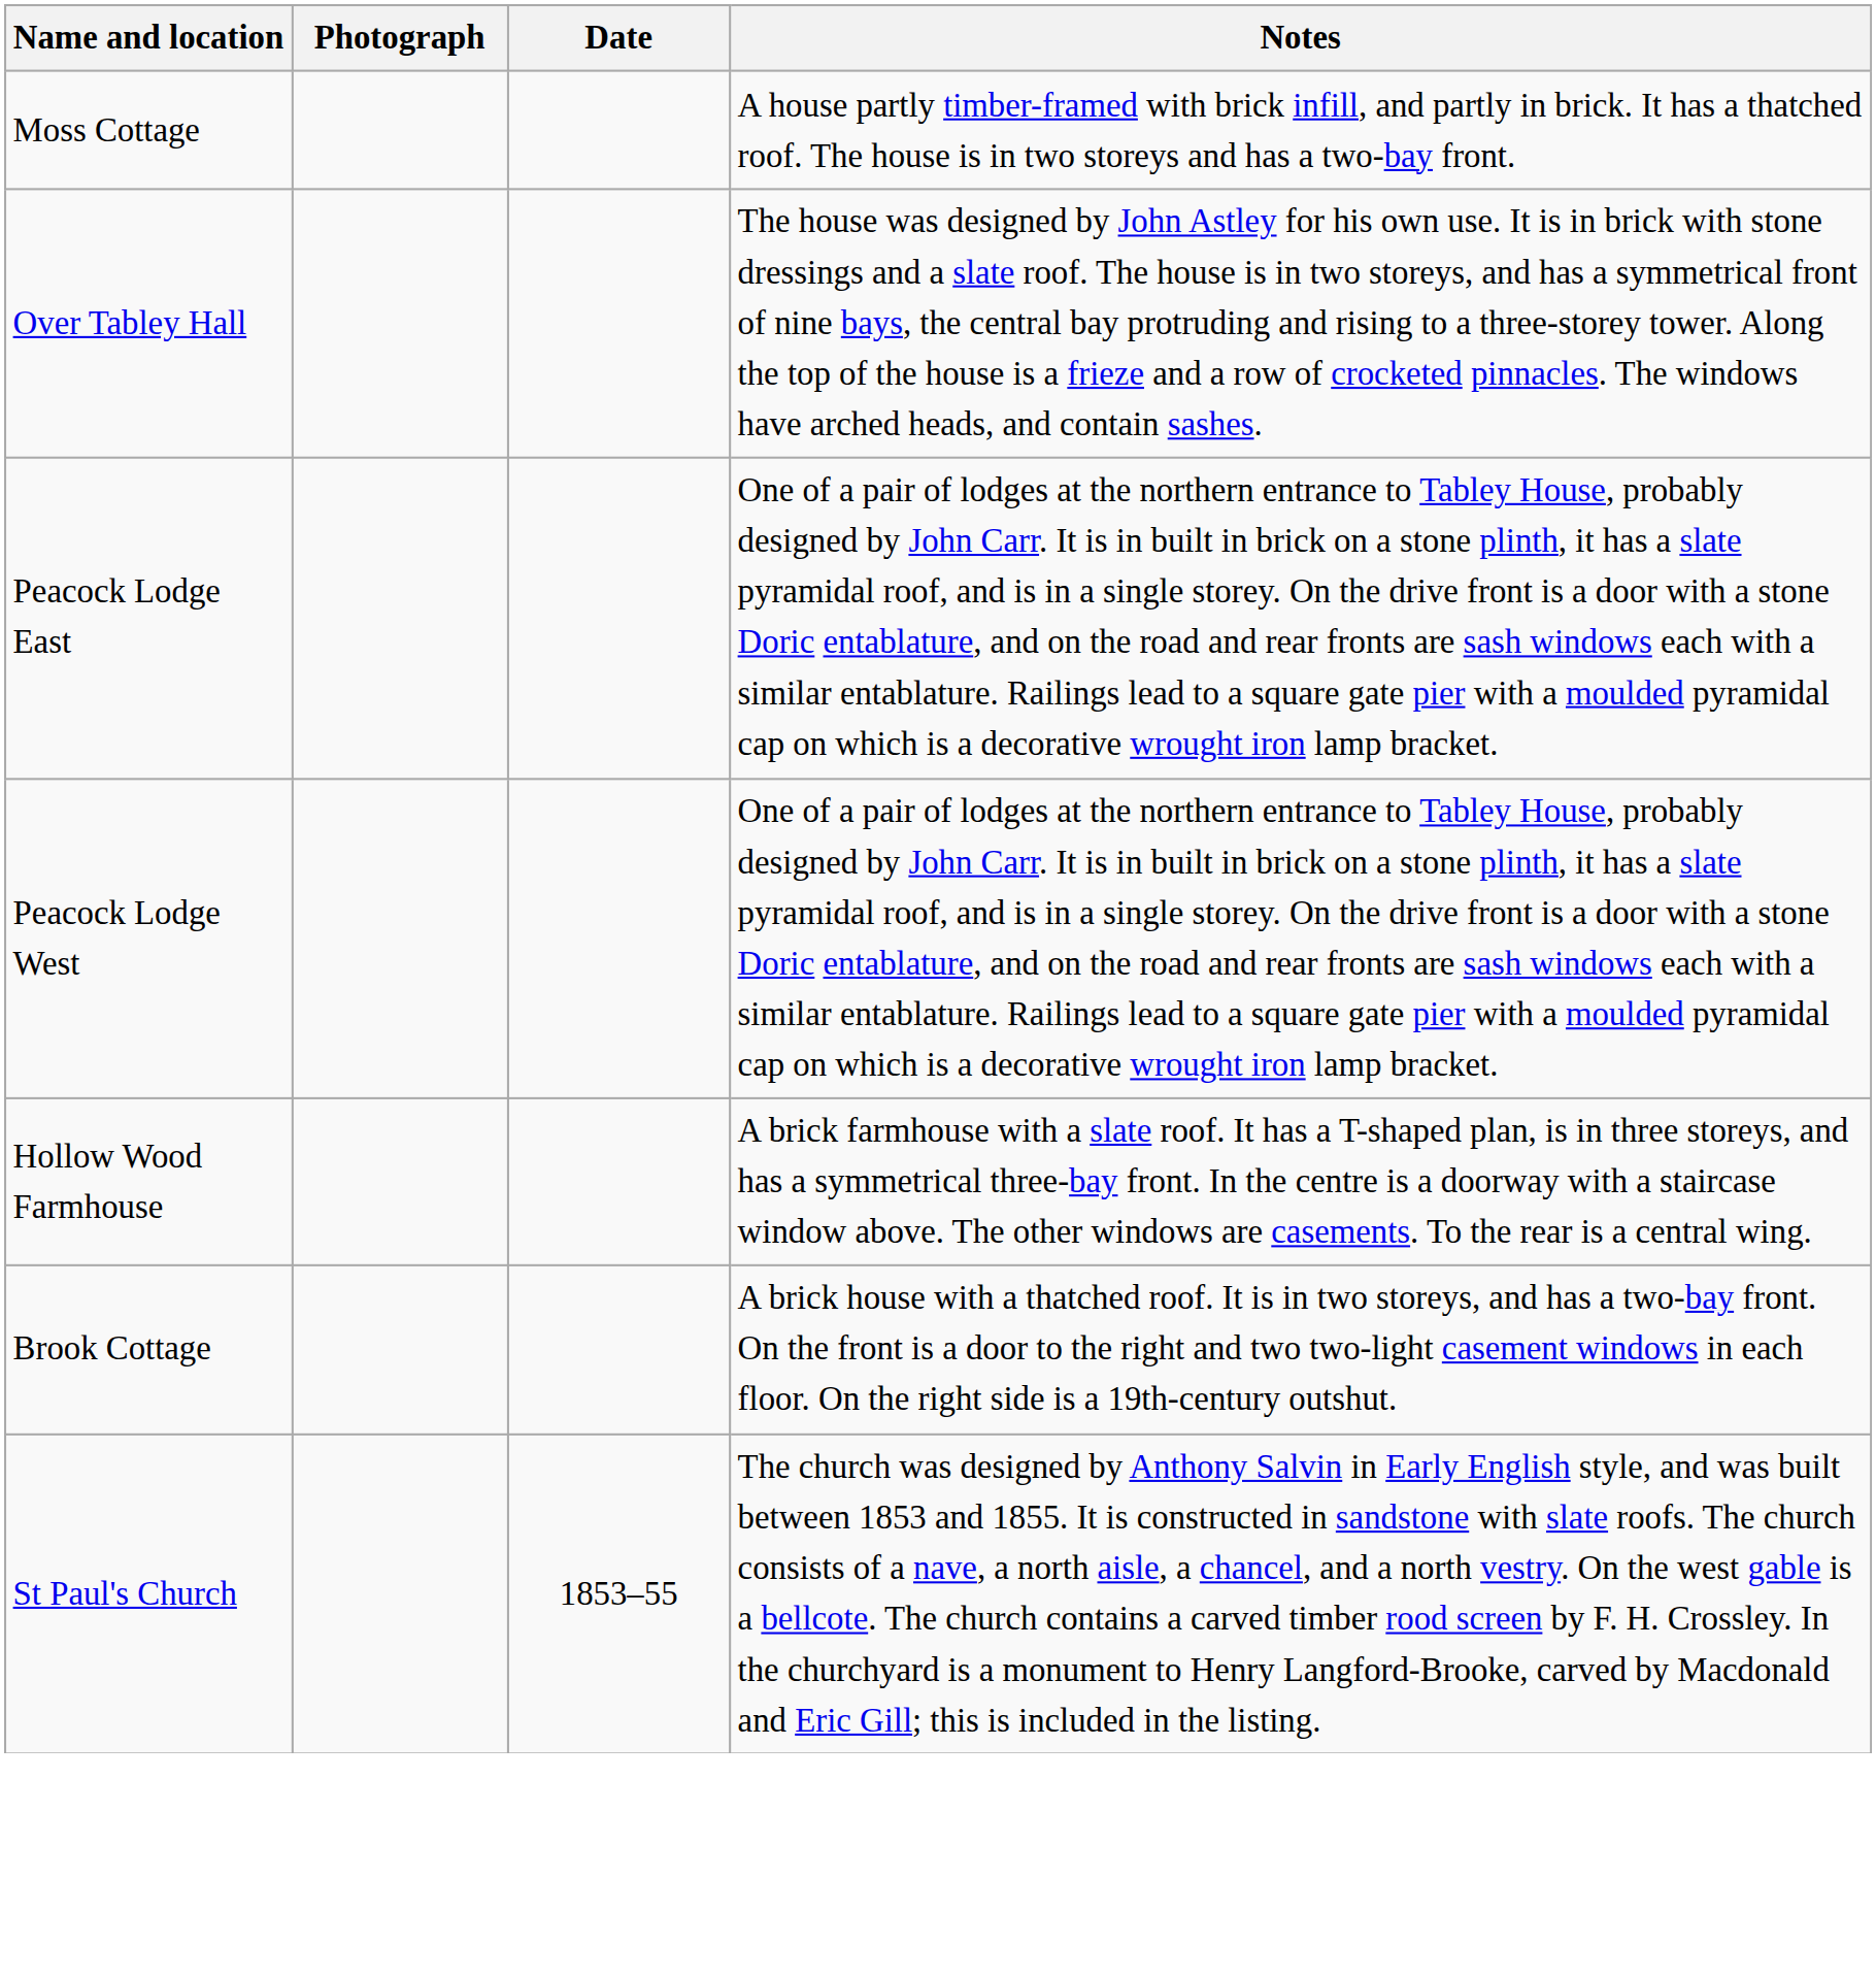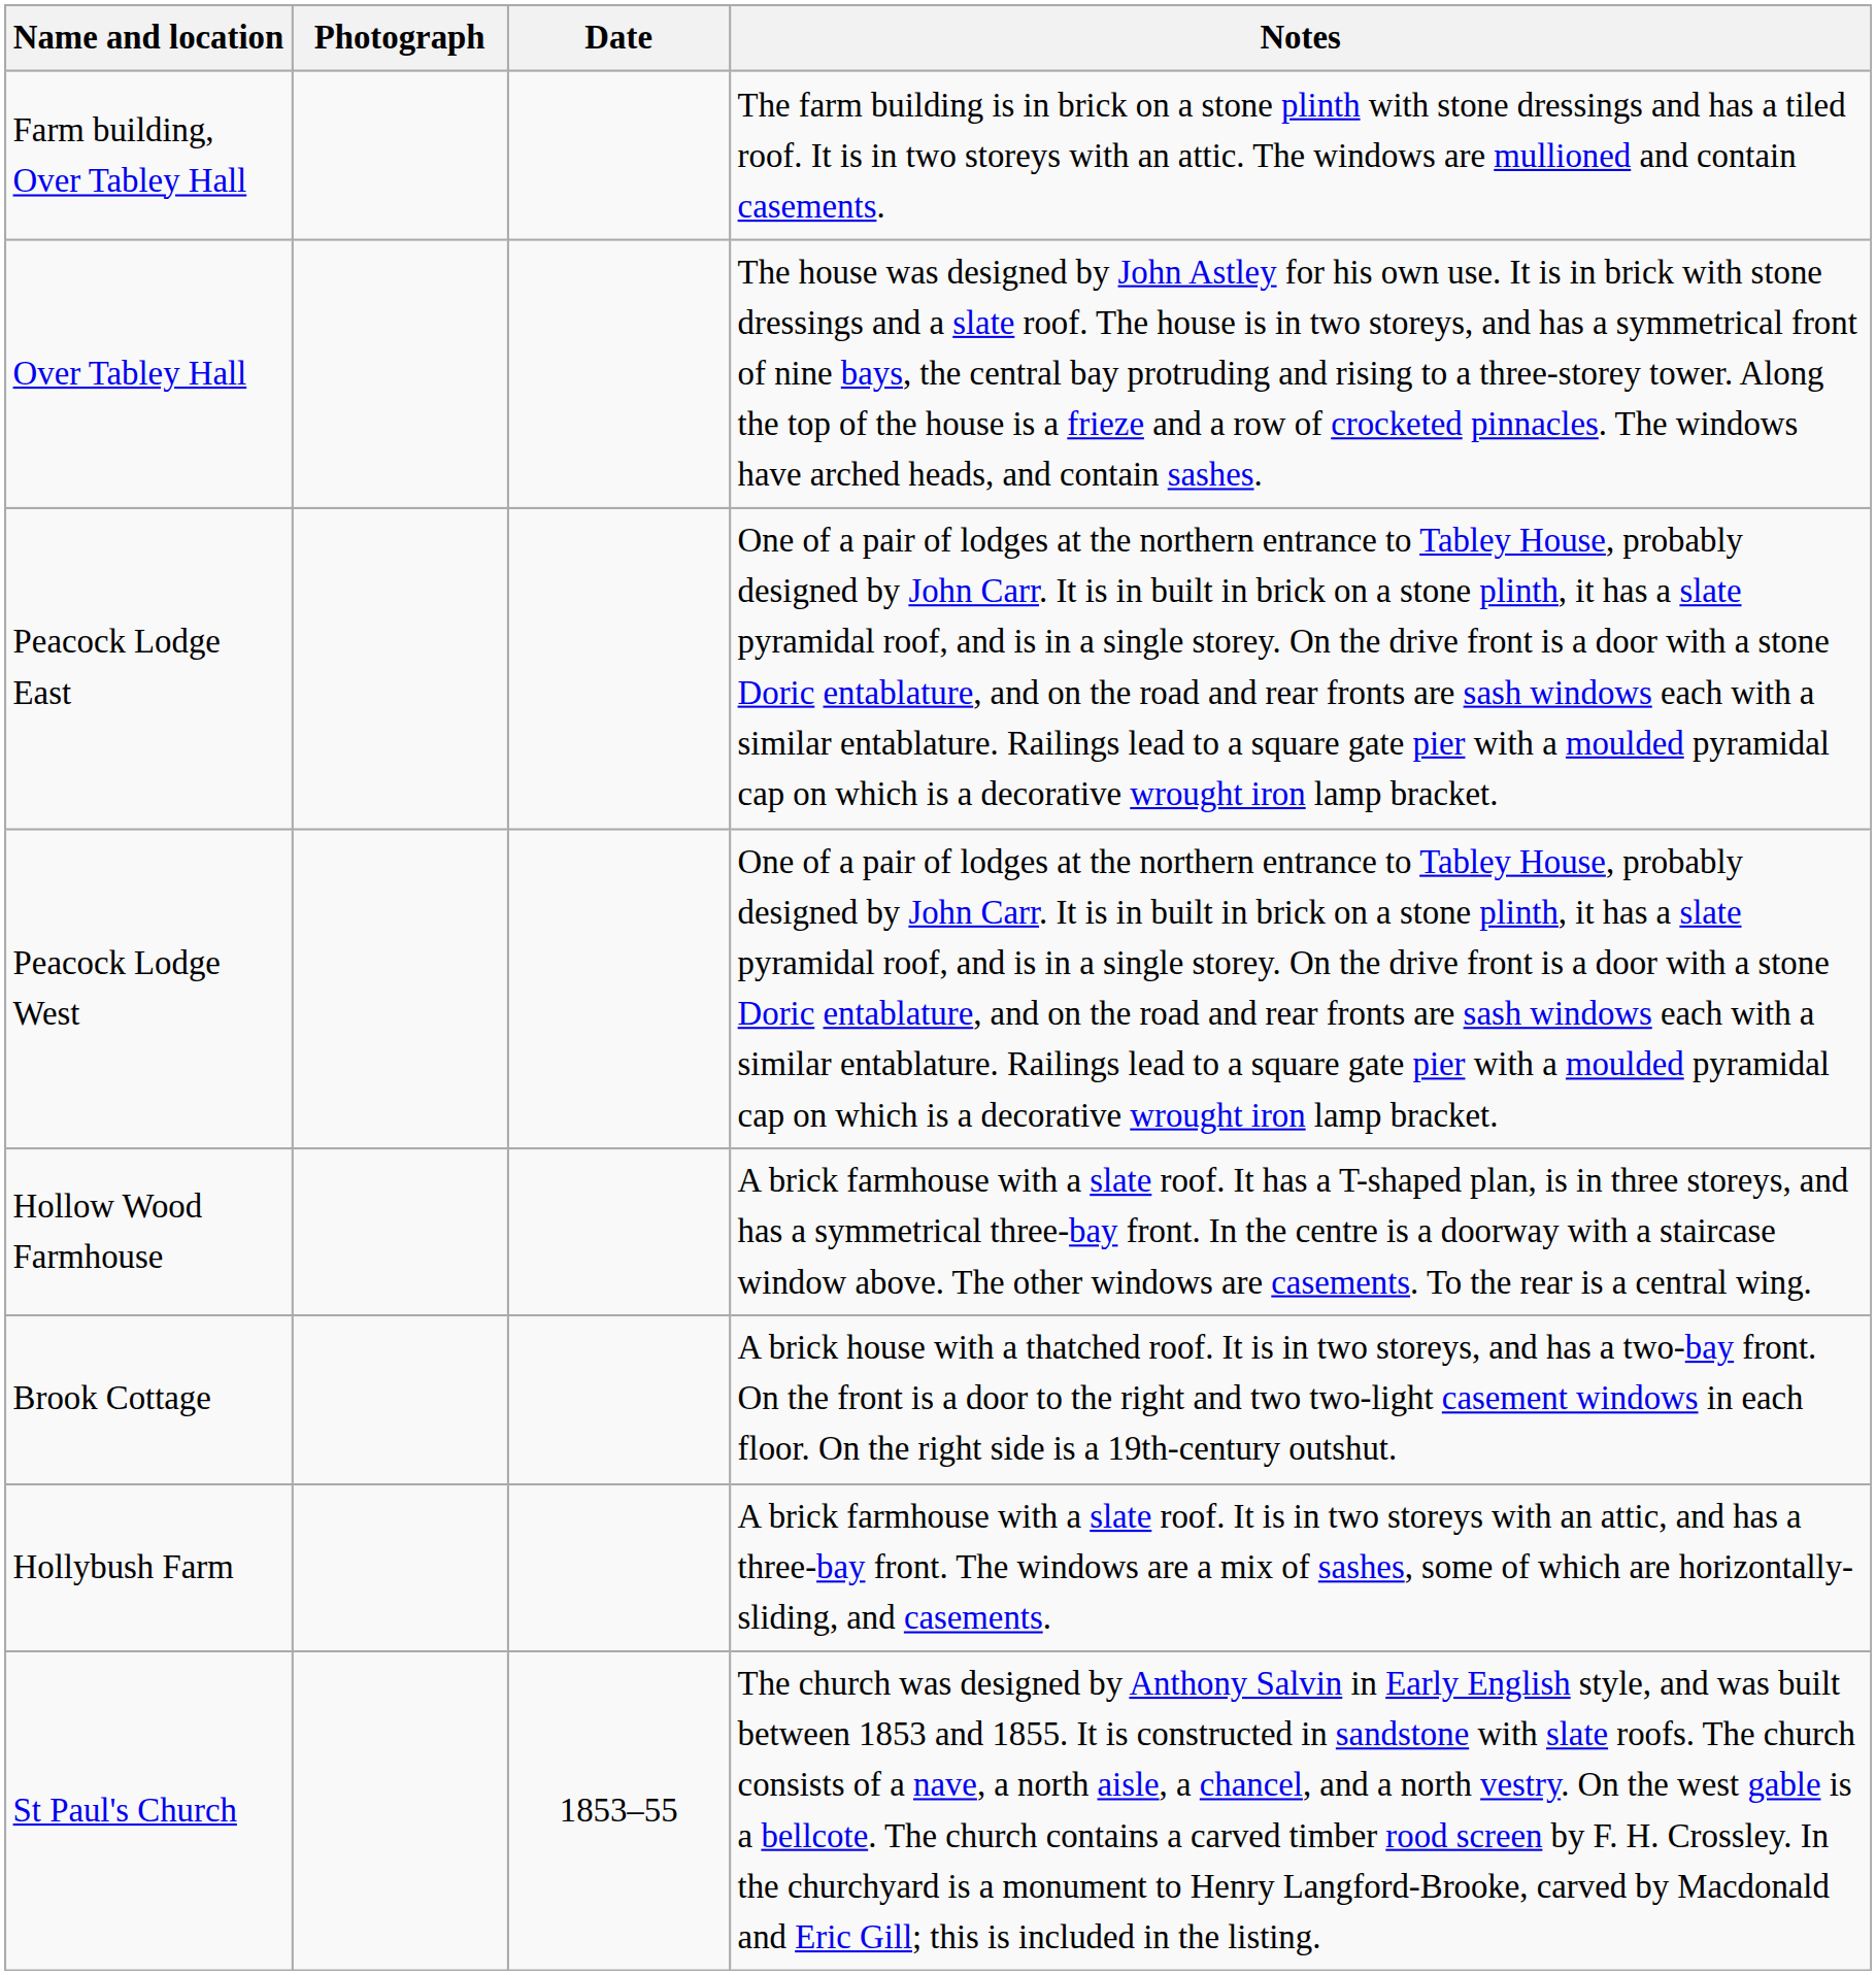- row: Moss Cottage | A house partly timber-framed with brick infill, and partly in brick. It has a thatched roof. The house is in two storeys and has a two-bay front.
+ row: Farm building, Over Tabley Hall | The farm building is in brick on a stone plinth with stone dressings and has a tiled roof. It is in two storeys with an attic. The windows are mullioned and contain casements.
+ row: Hollybush Farm | A brick farmhouse with a slate roof. It is in two storeys with an attic, and has a three-bay front. The windows are a mix of sashes, some of which are horizontally-sliding, and casements.
